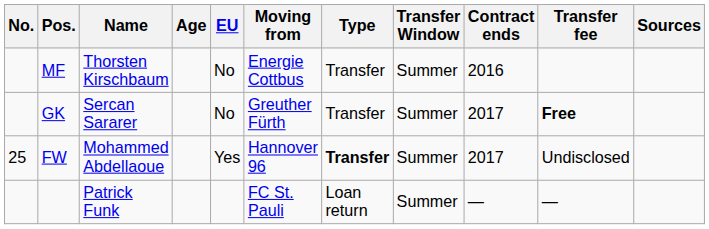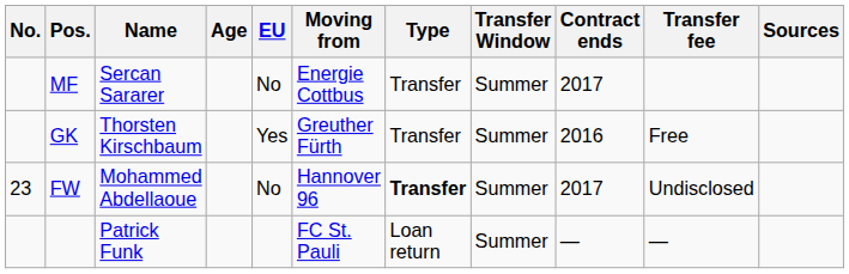MF | Name: Thorsten Kirschbaum -> Sercan Sararer
MF | Contract ends: 2016 -> 2017
GK | Name: Sercan Sararer -> Thorsten Kirschbaum
GK | EU: No -> Yes
GK | Contract ends: 2017 -> 2016
GK | Transfer fee: bold -> normal
FW | No.: 25 -> 23
FW | EU: Yes -> No
